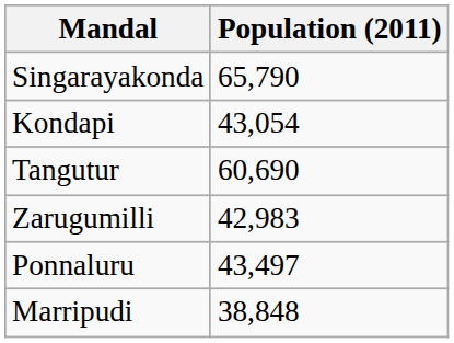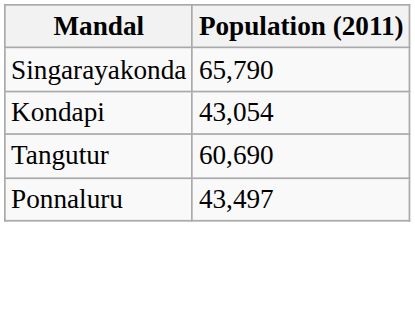- row: Zarugumilli | 42,983
- row: Marripudi | 38,848
